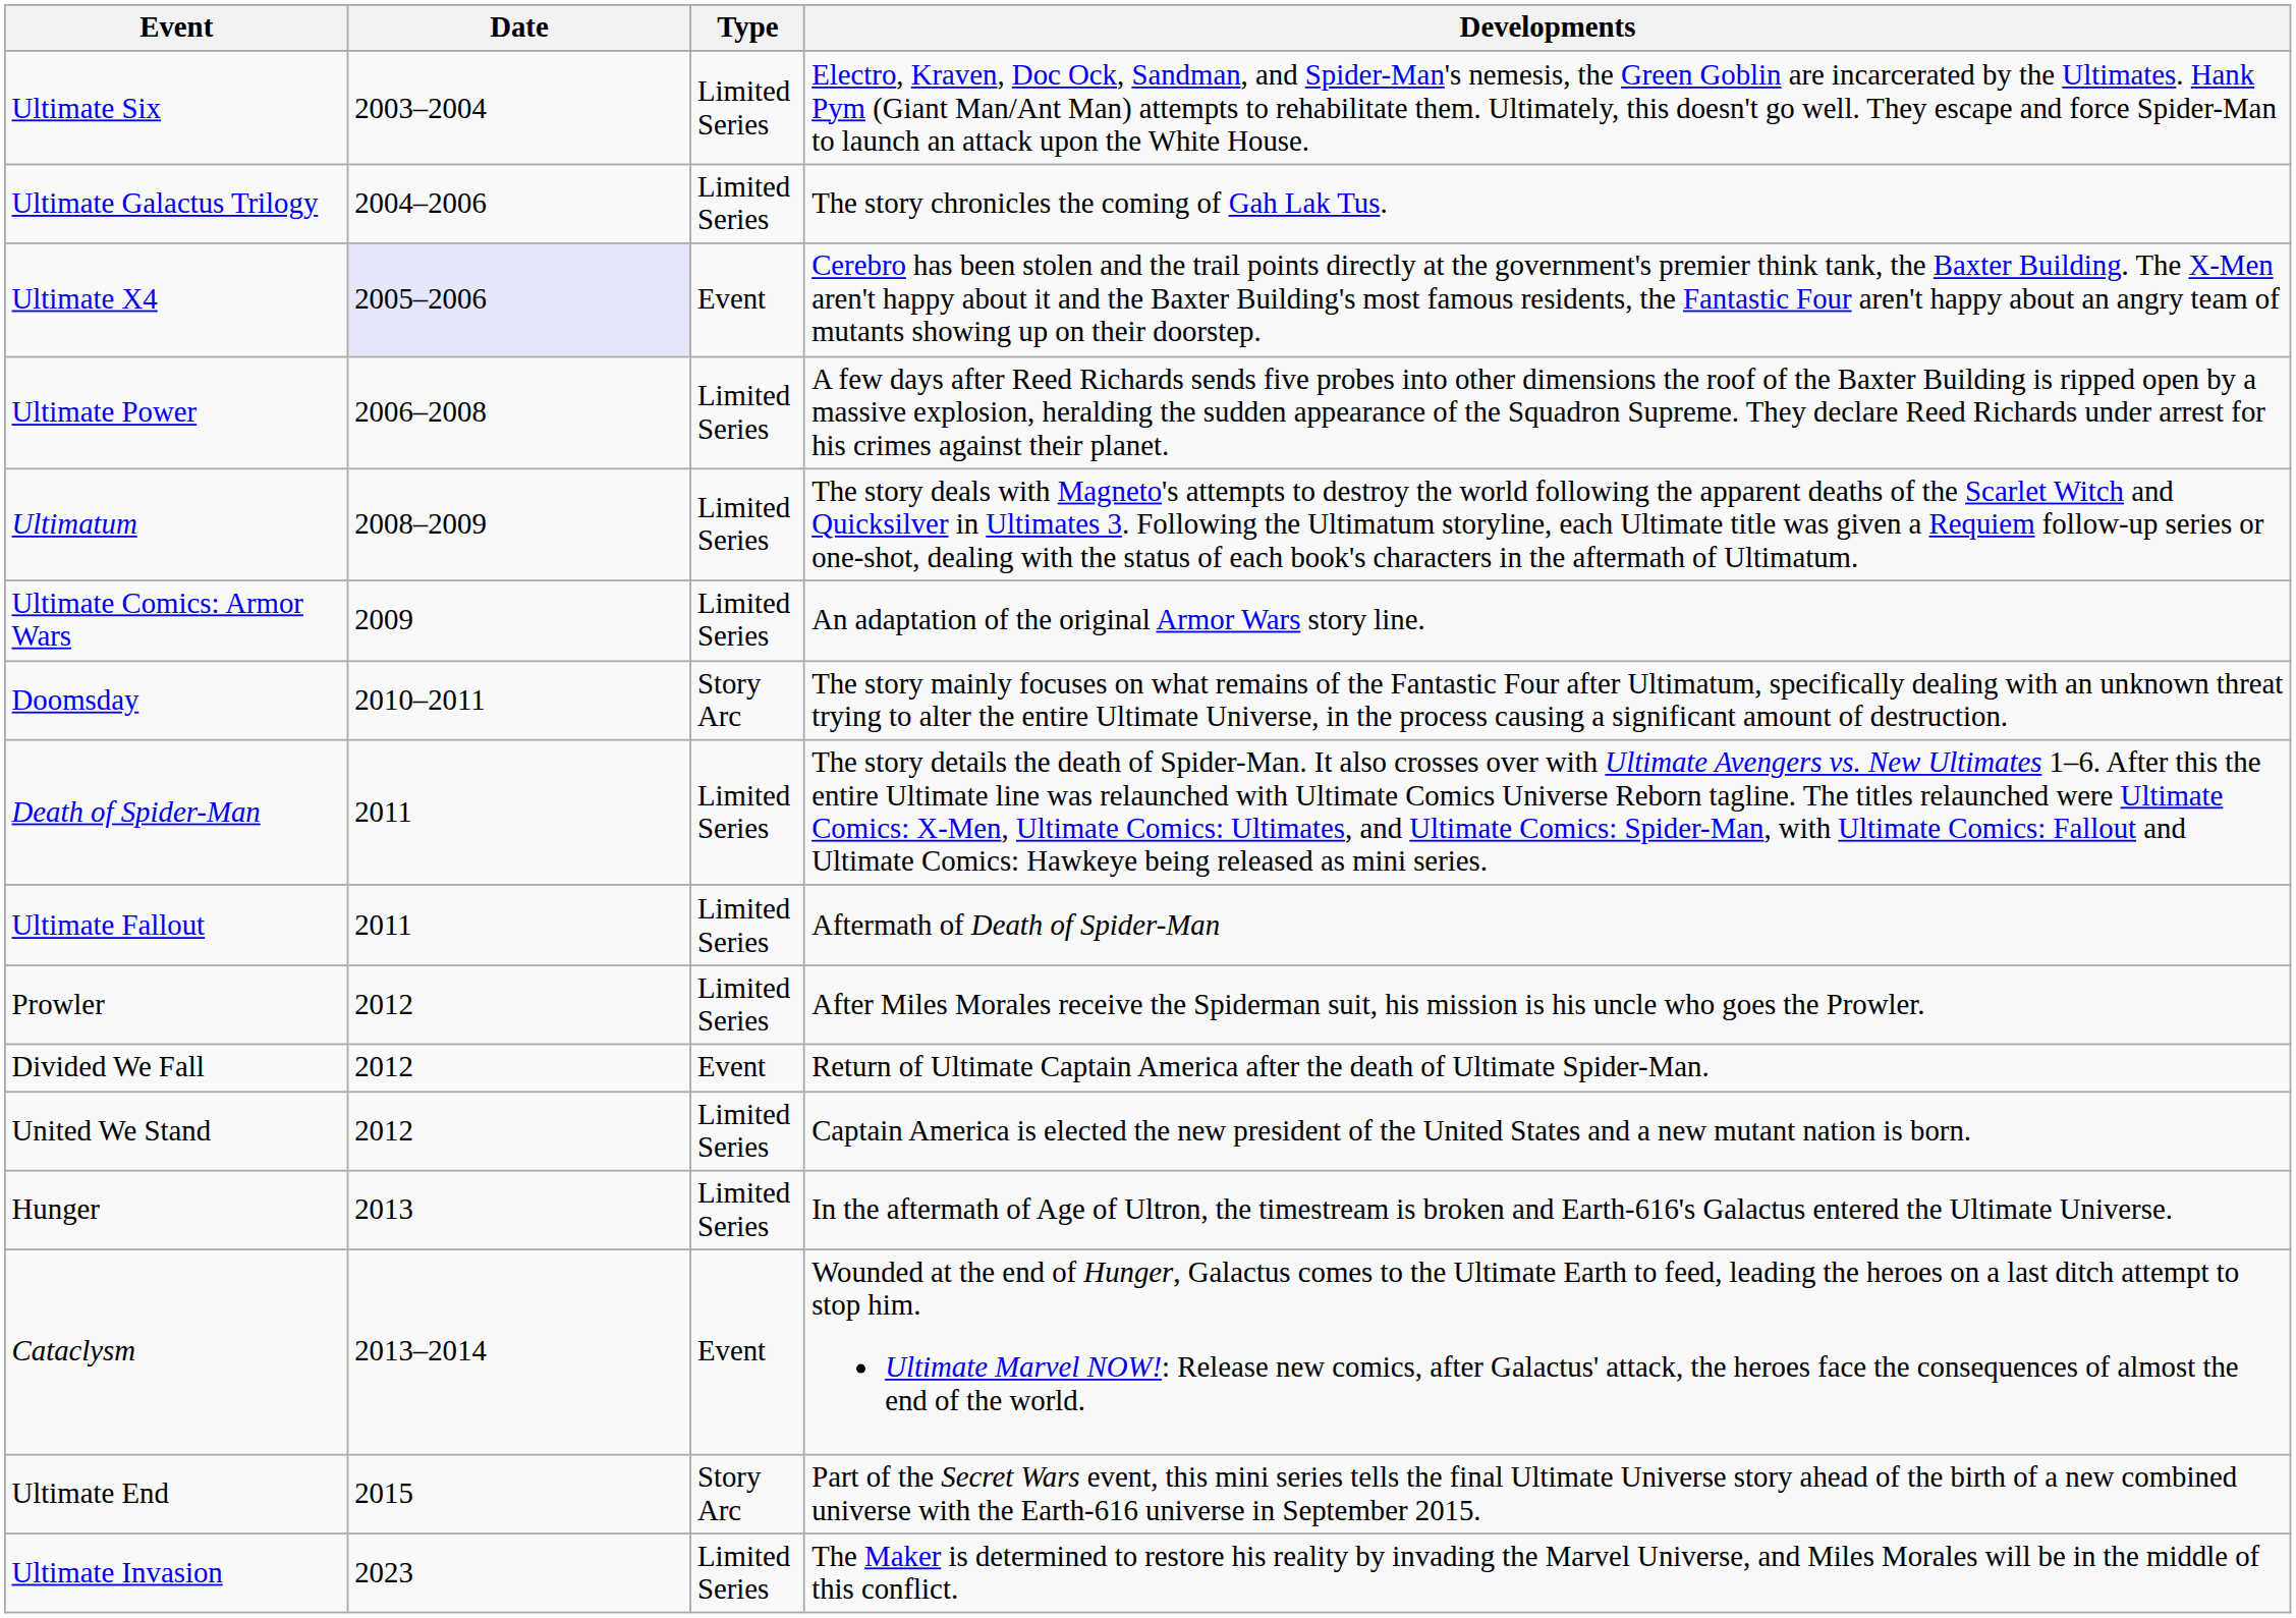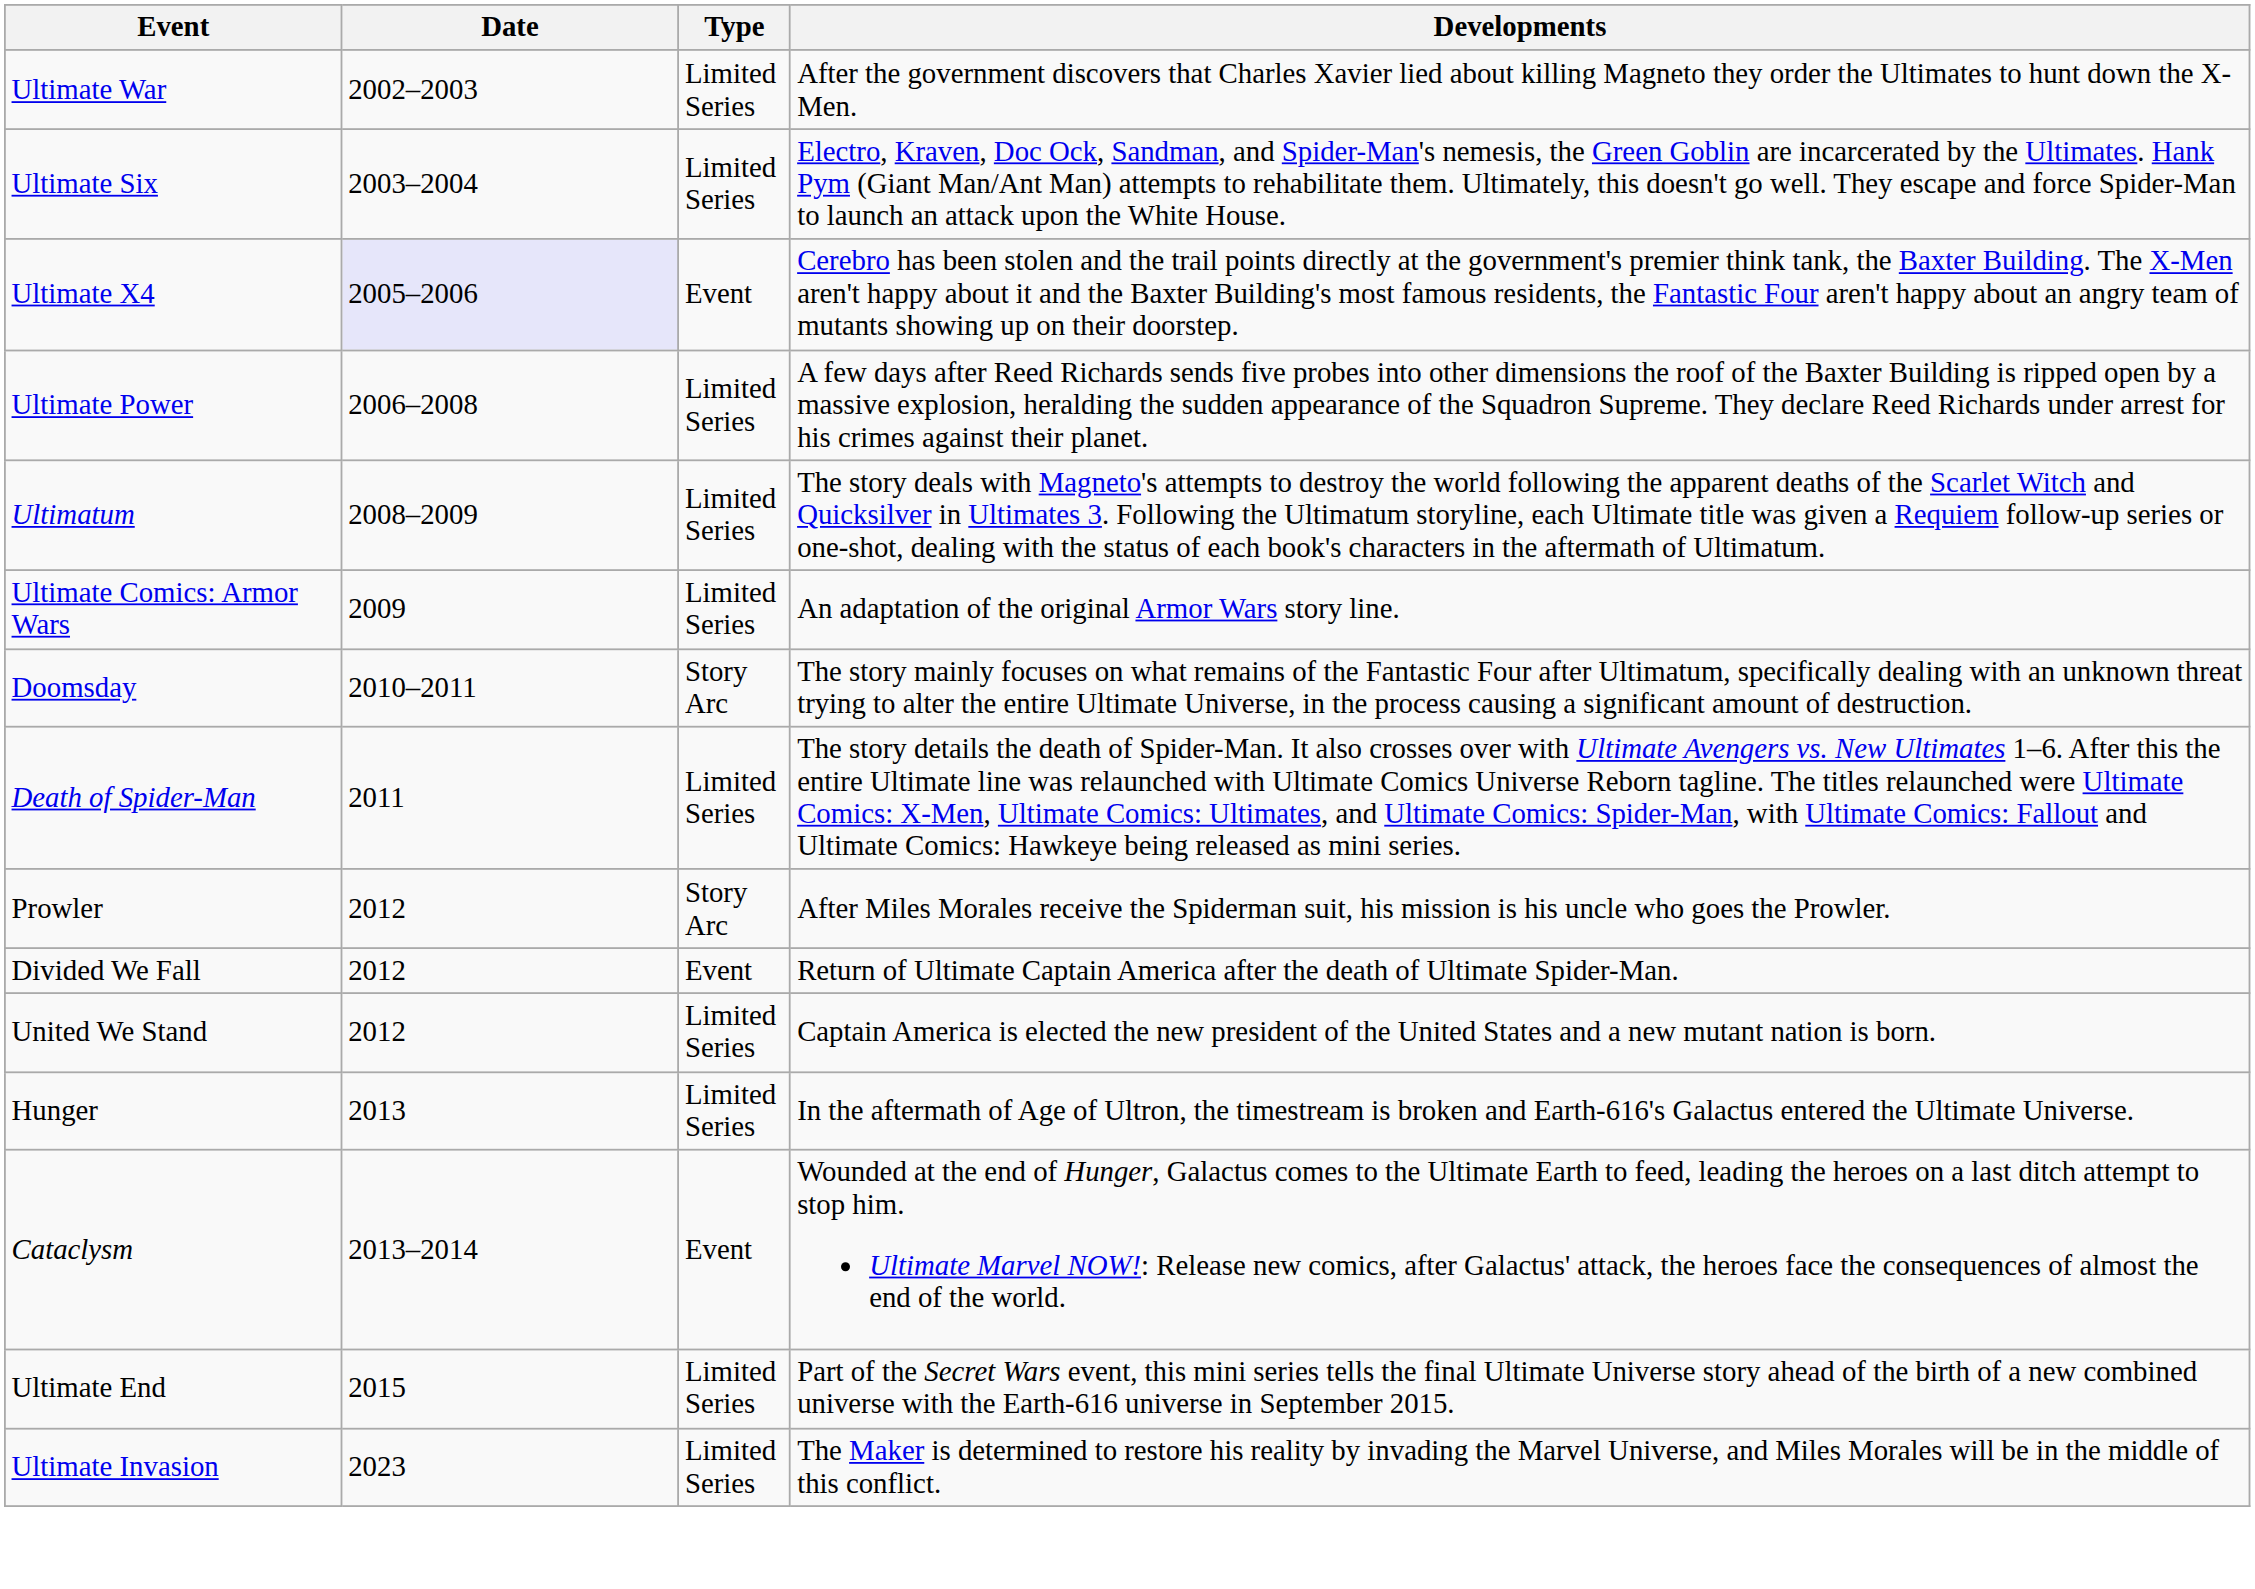+ row: Ultimate War | 2002–2003 | Limited Series | After the government discovers that Charles Xavier lied about killing Magneto they order the Ultimates to hunt down the X-Men.
- row: Ultimate Galactus Trilogy | 2004–2006 | Limited Series | The story chronicles the coming of Gah Lak Tus.
- row: Ultimate Fallout | 2011 | Limited Series | Aftermath of Death of Spider-Man
Prowler | Type: Limited Series -> Story Arc
Ultimate End | Type: Story Arc -> Limited Series
